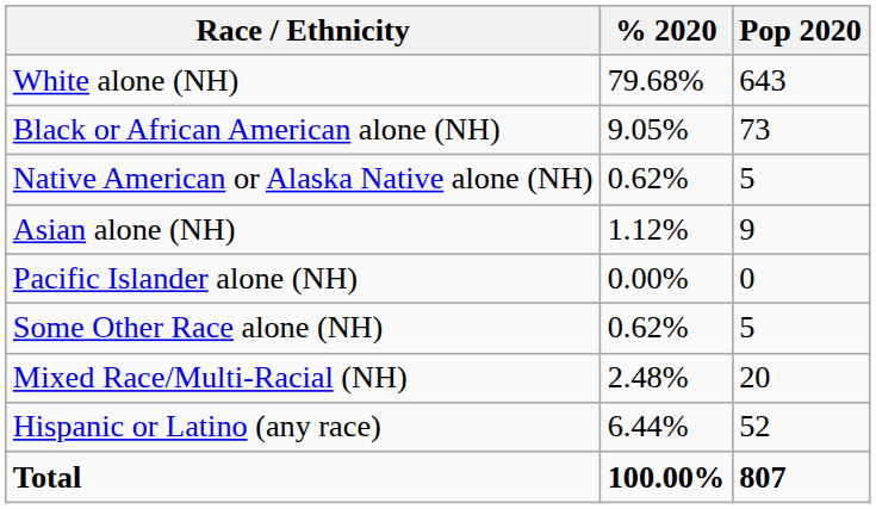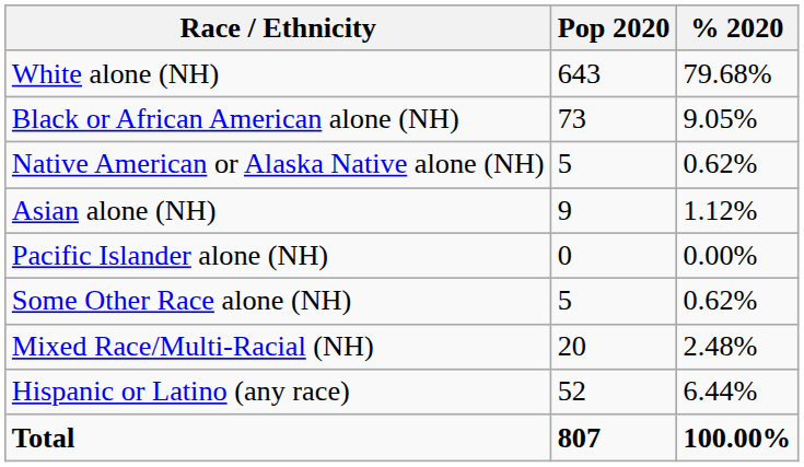columns swapped: Pop 2020 <-> % 2020
